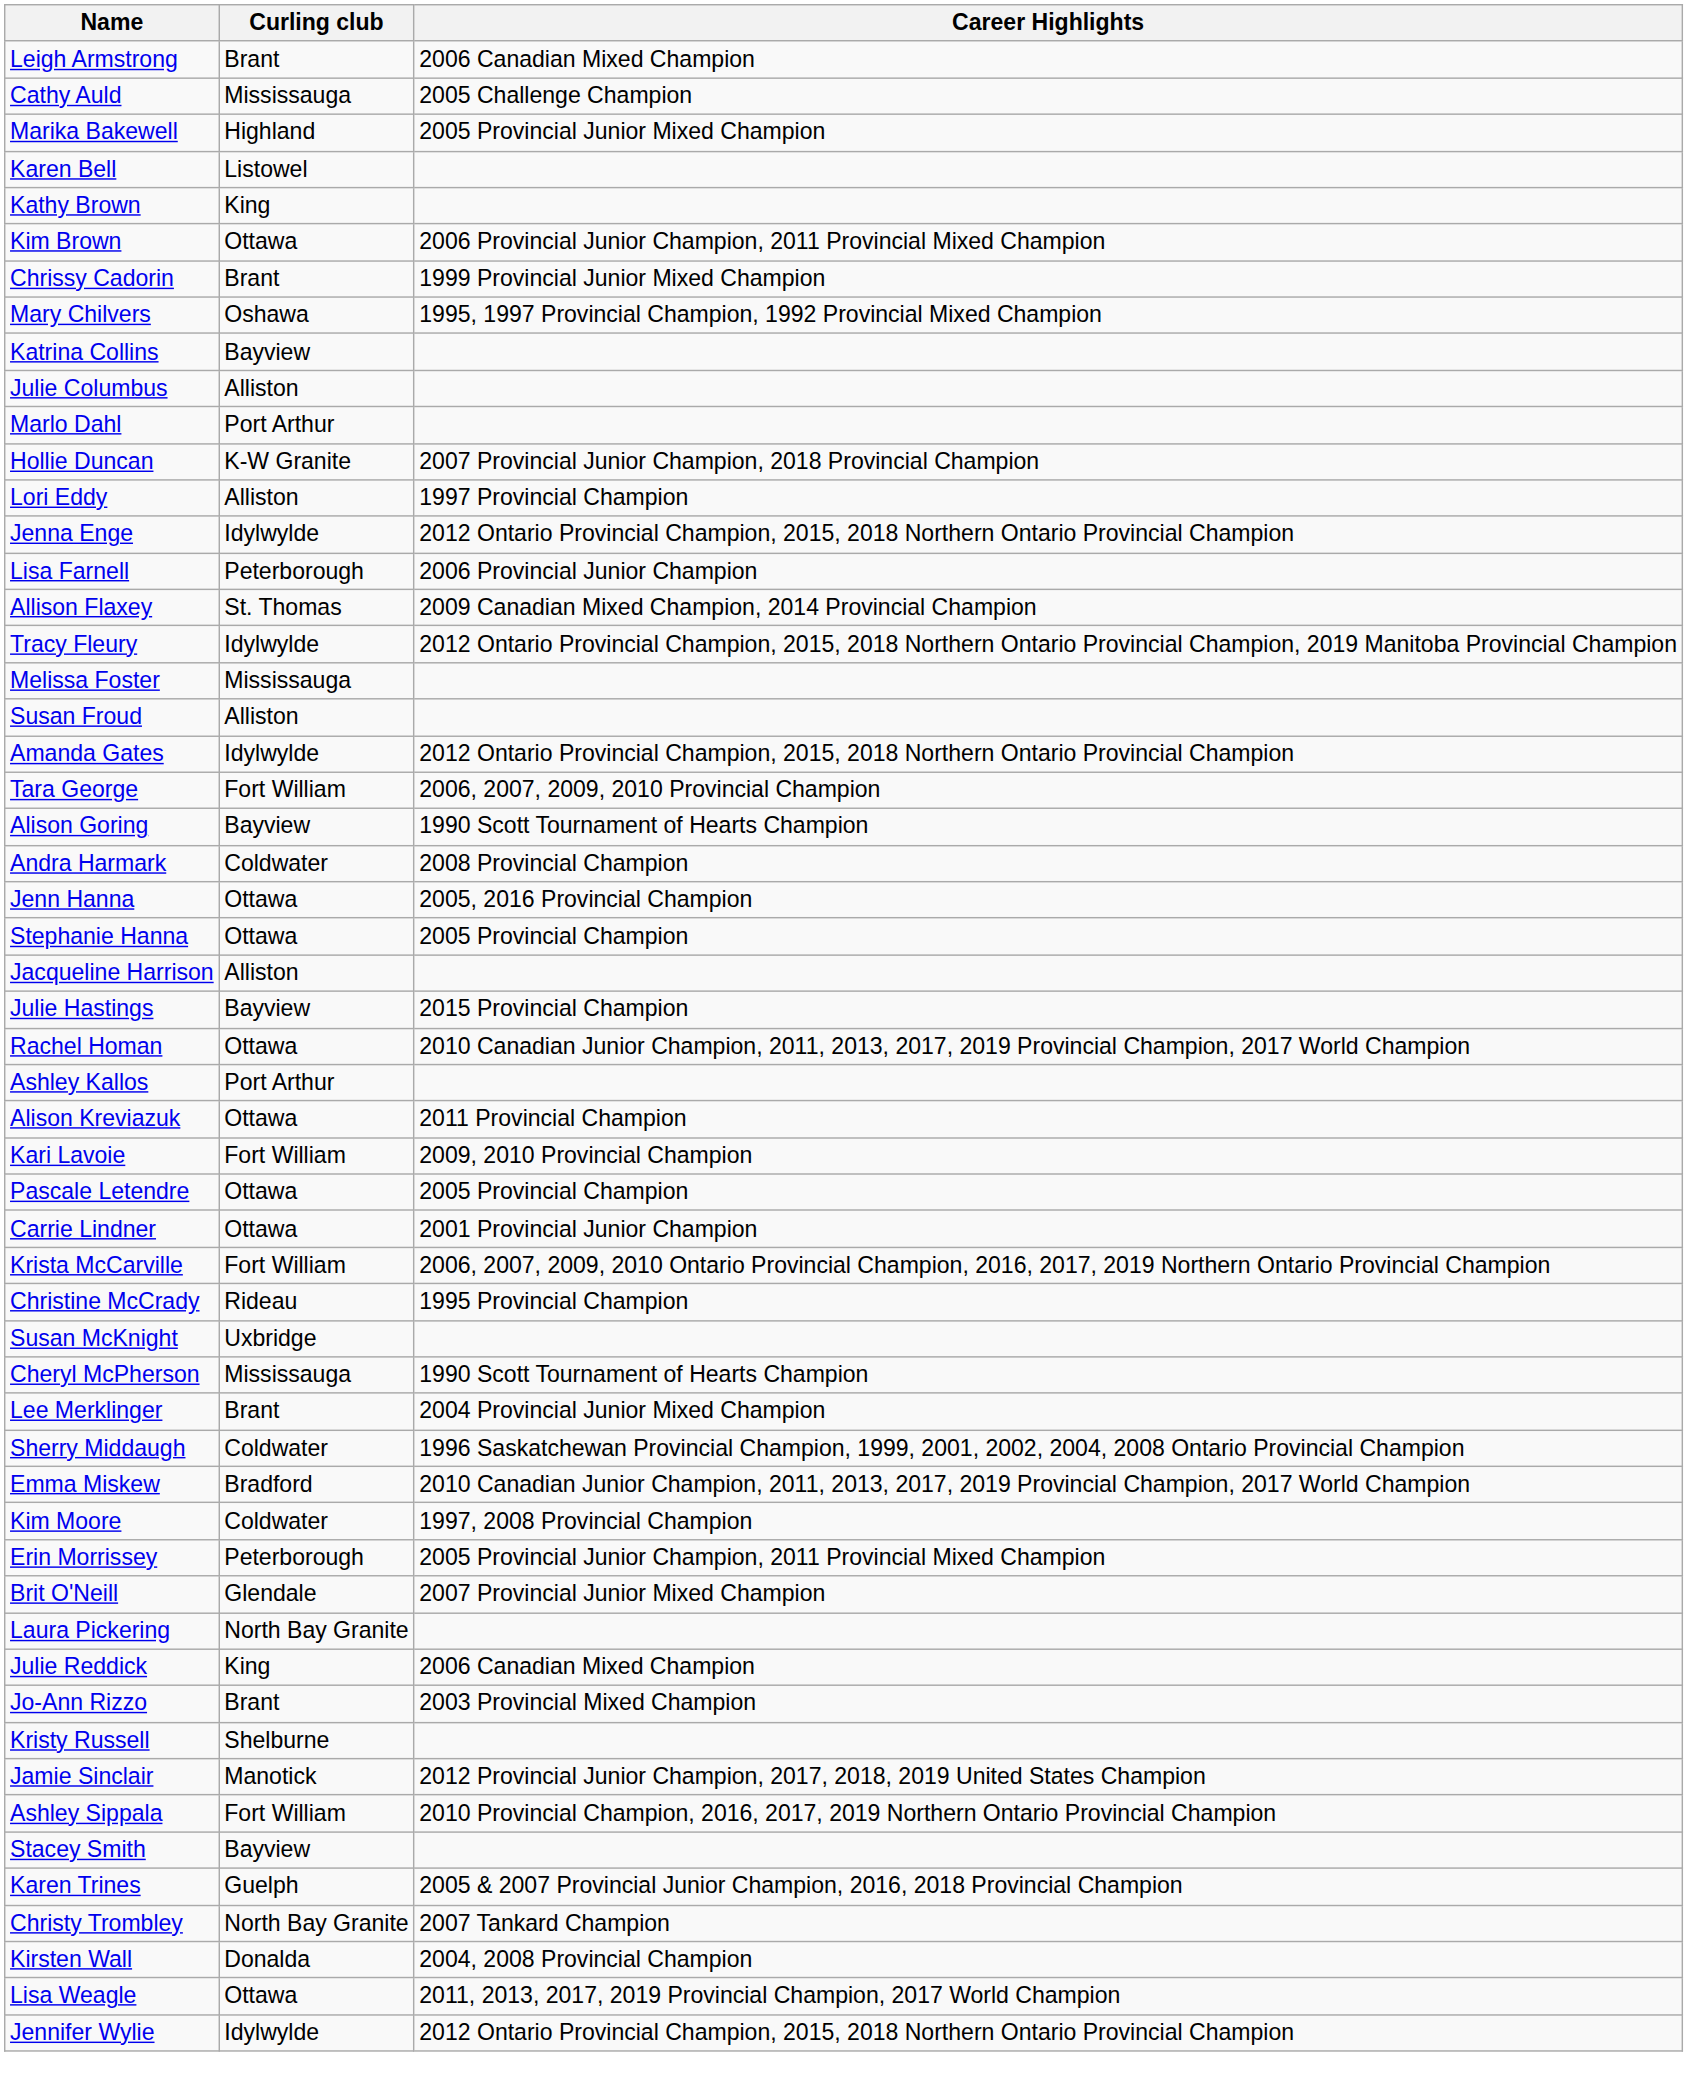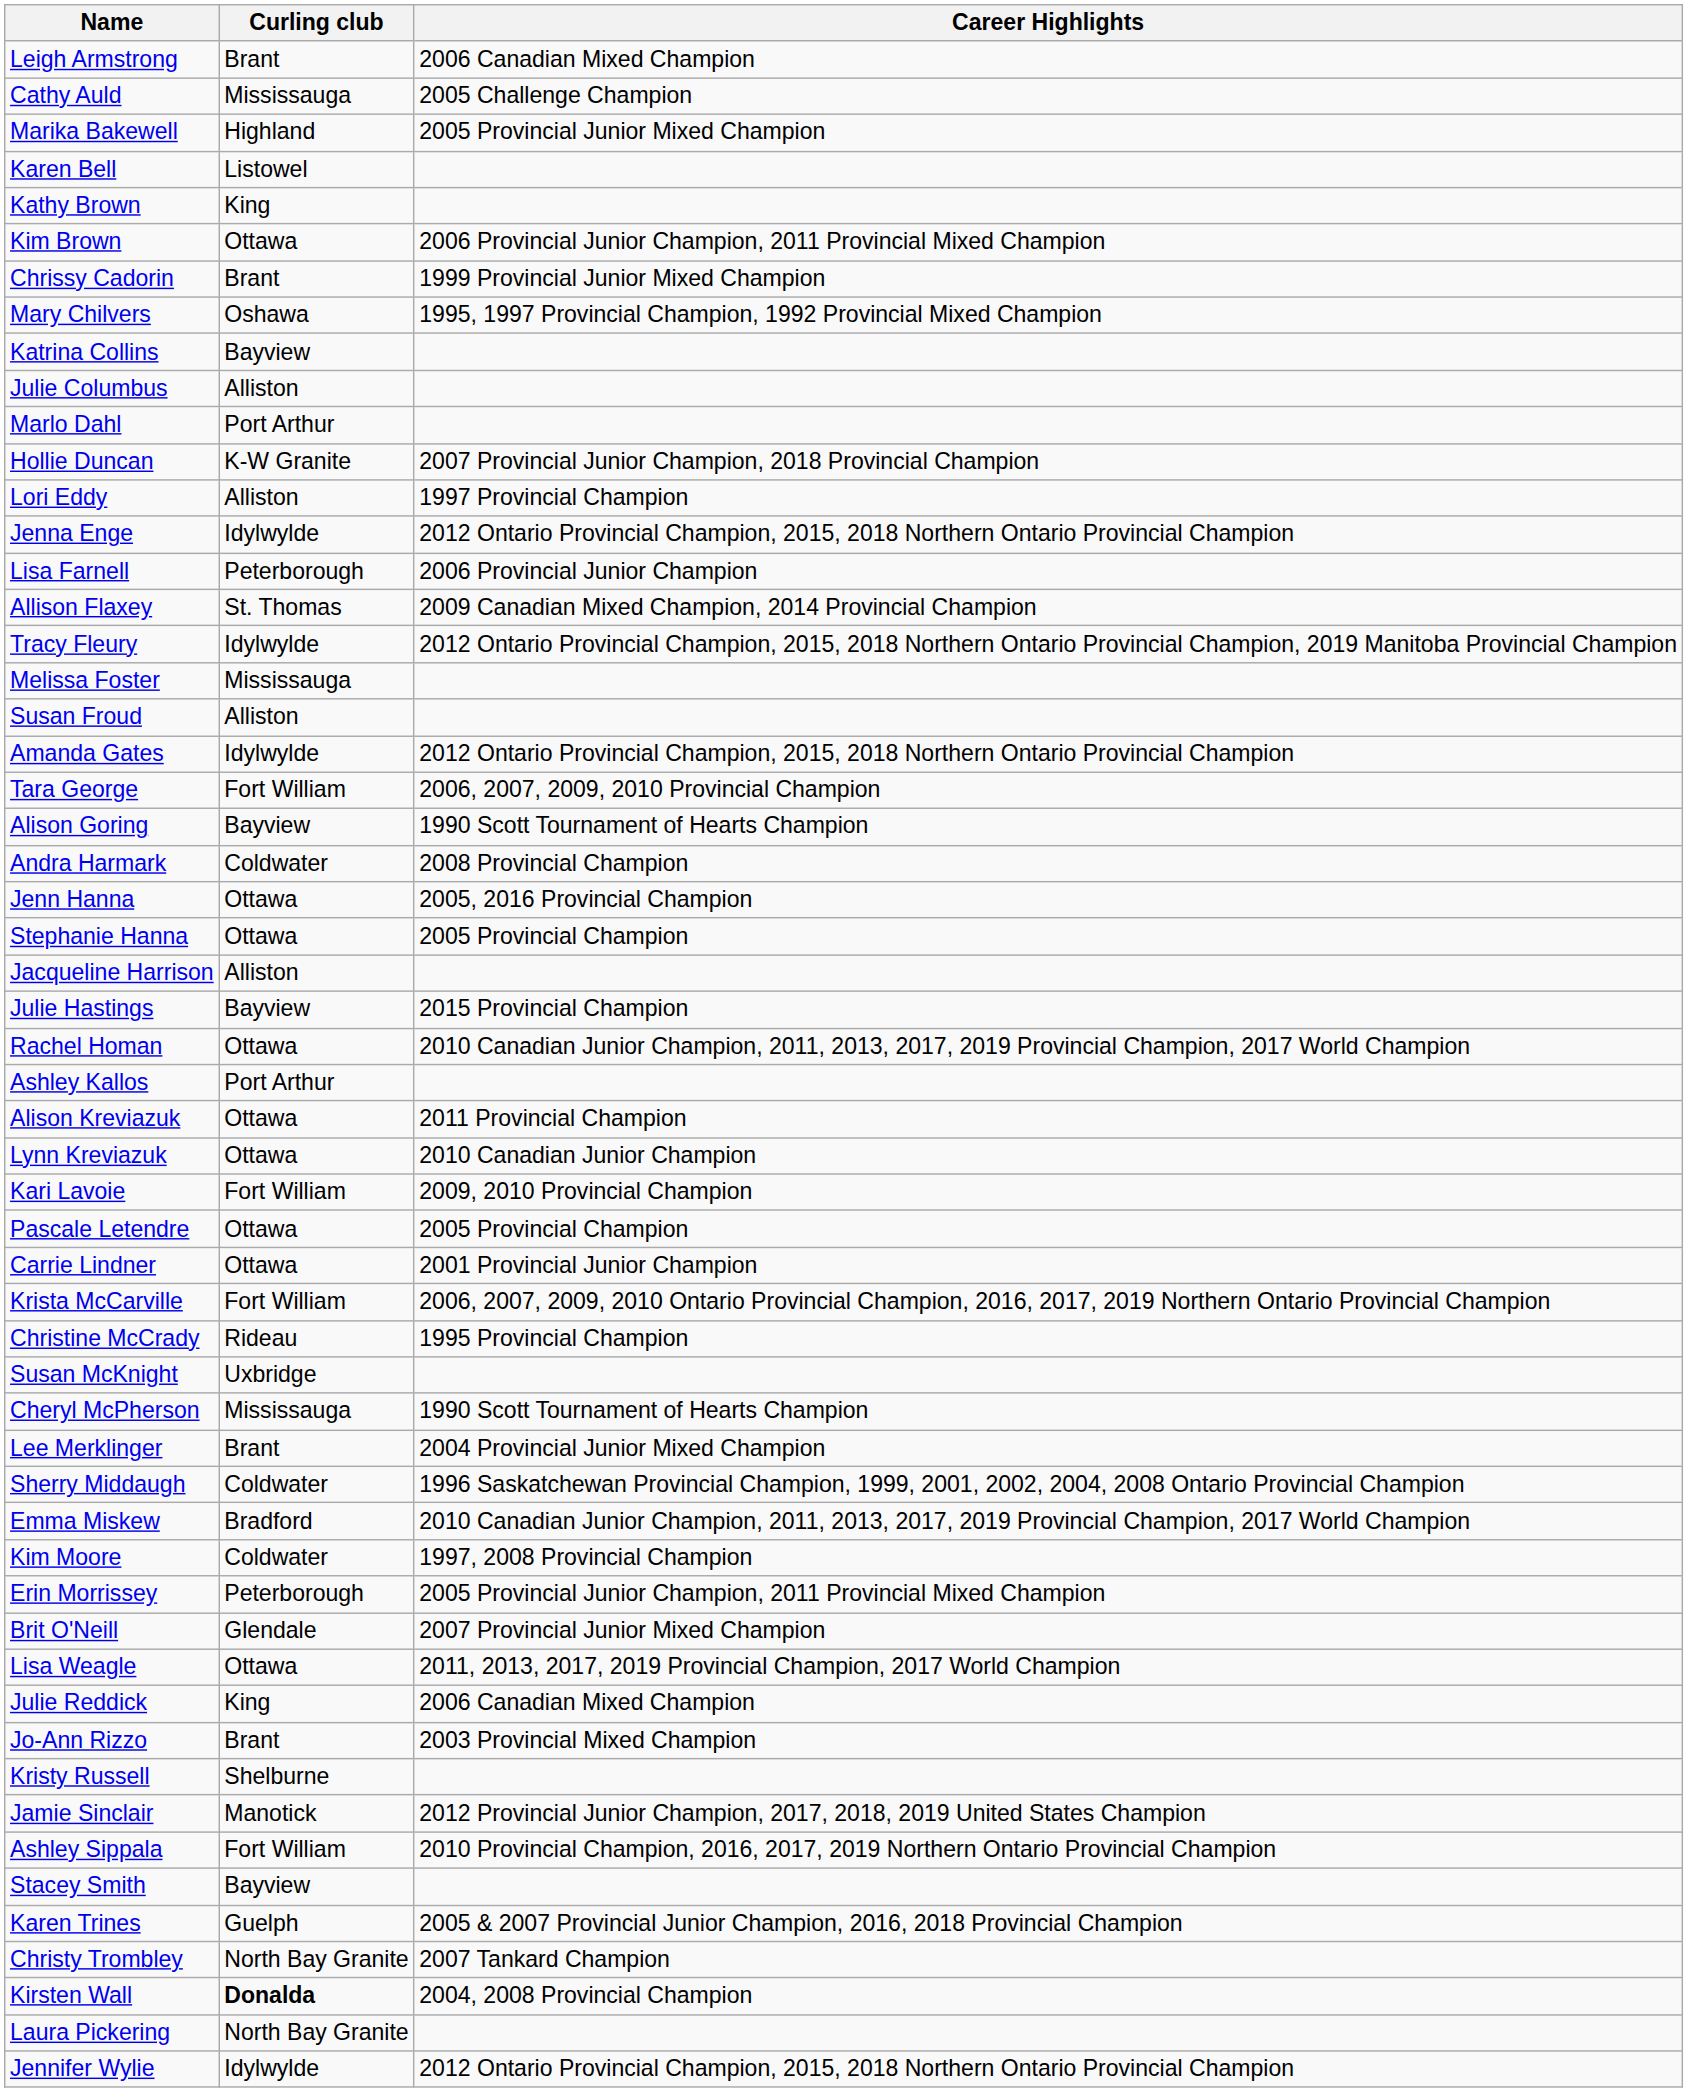+ row: Lynn Kreviazuk | Ottawa | 2010 Canadian Junior Champion
rows swapped: Laura Pickering <-> Lisa Weagle
Kirsten Wall | Curling club: normal -> bold
